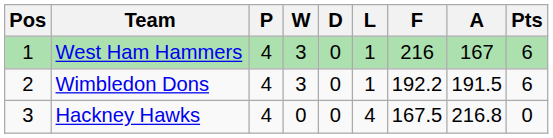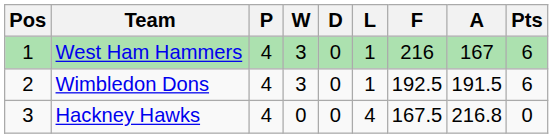Wimbledon Dons | F: 192.2 -> 192.5
